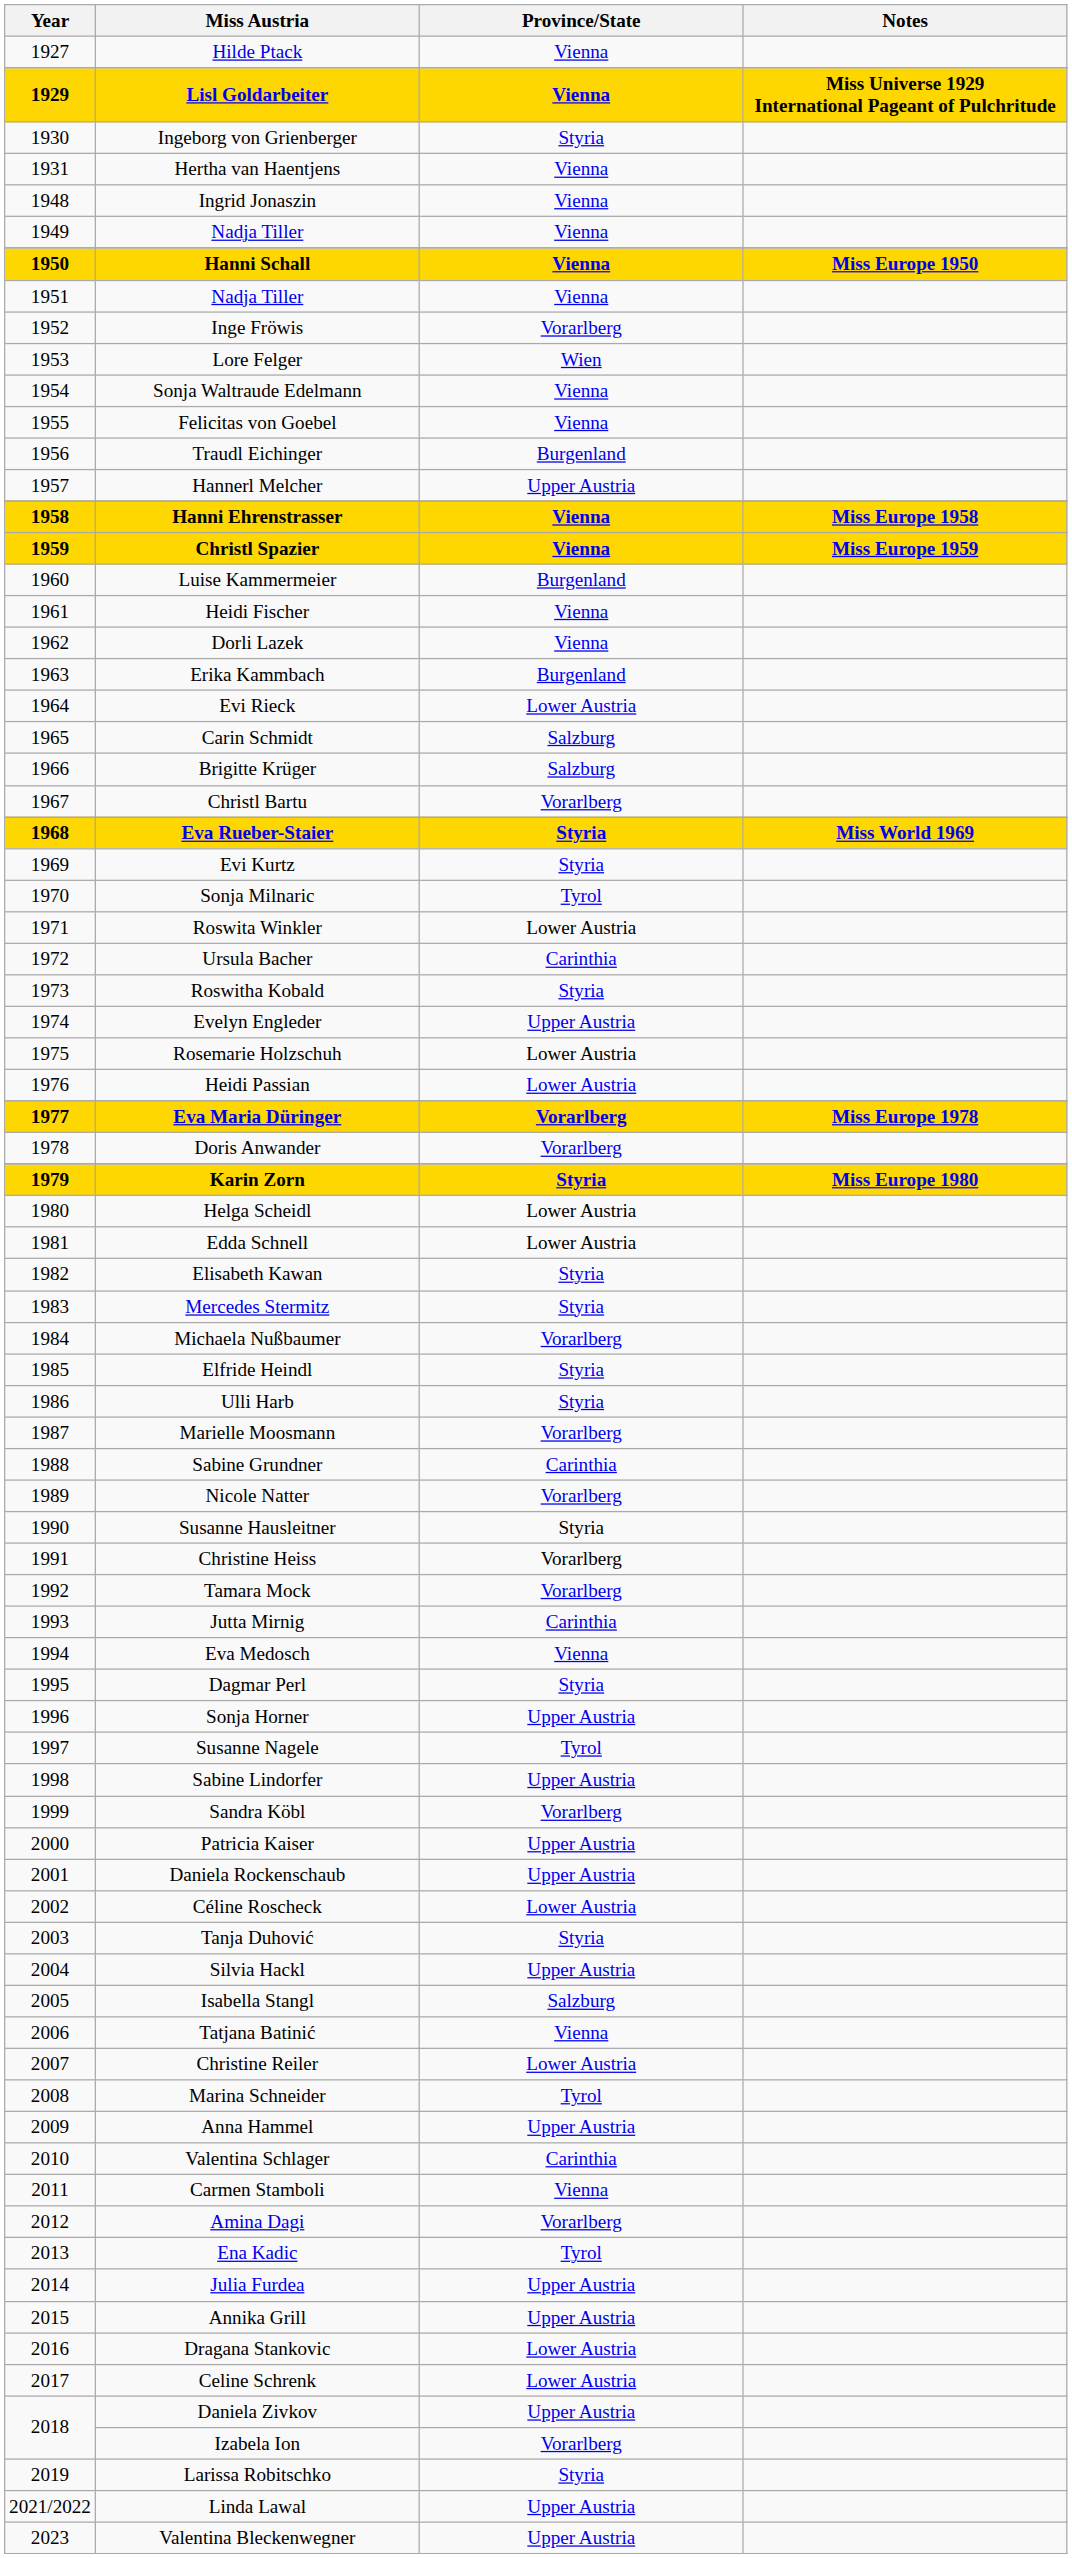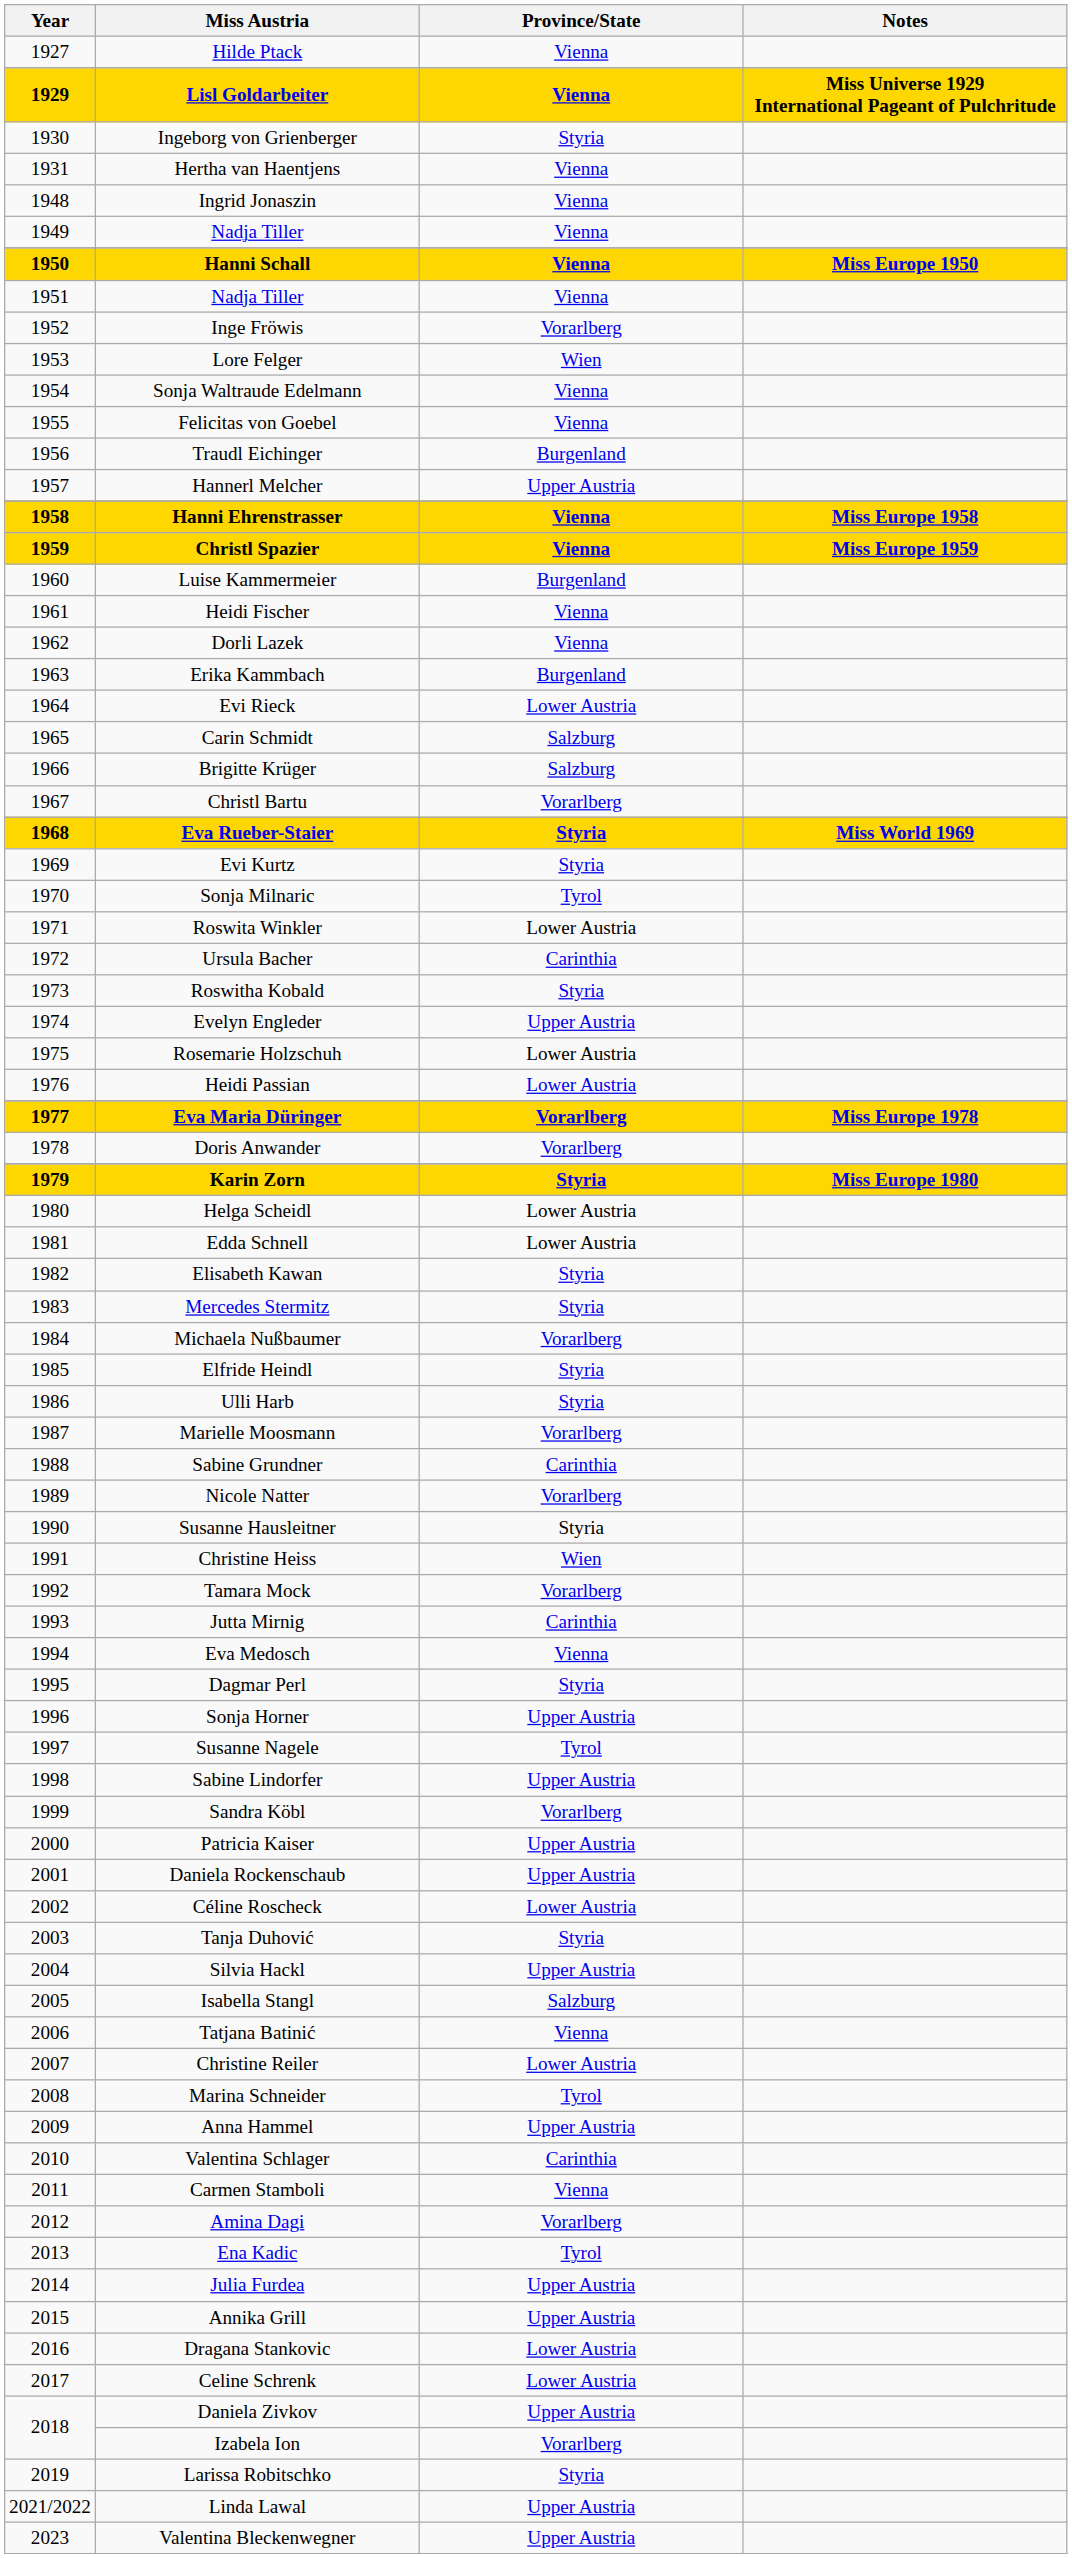Christine Heiss | Province/State: Vorarlberg -> Wien
